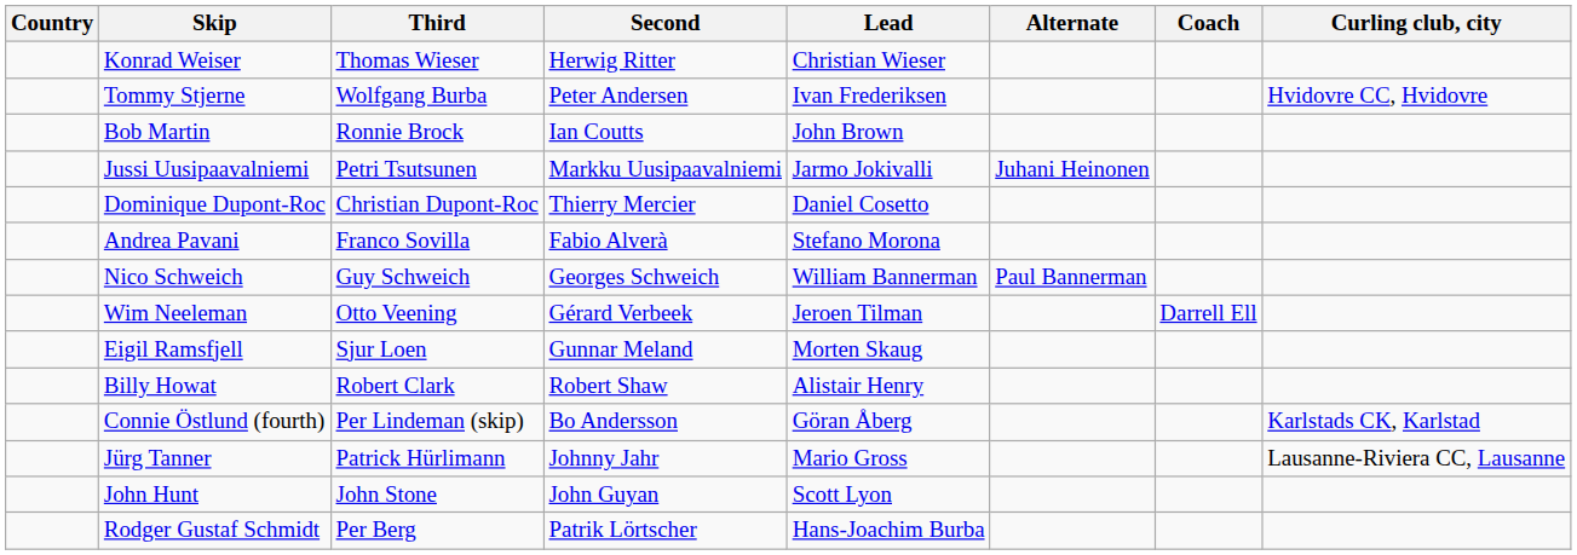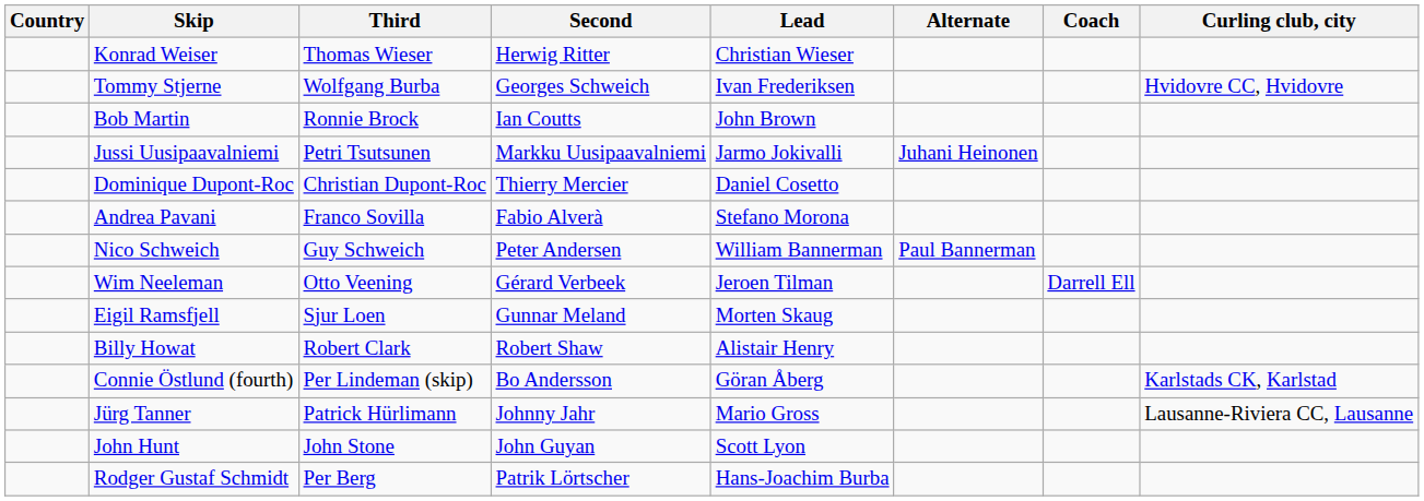Tommy Stjerne | Second: Peter Andersen -> Georges Schweich
Nico Schweich | Second: Georges Schweich -> Peter Andersen
